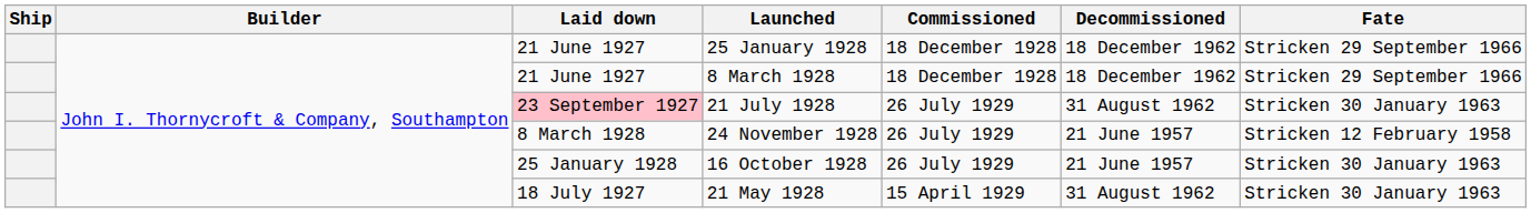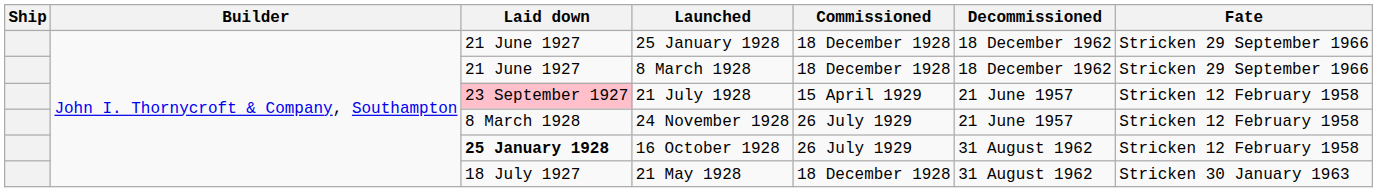21 July 1928 | Commissioned: 26 July 1929 -> 15 April 1929
21 July 1928 | Decommissioned: 31 August 1962 -> 21 June 1957
21 July 1928 | Fate: Stricken 30 January 1963 -> Stricken 12 February 1958
16 October 1928 | Laid down: normal -> bold
16 October 1928 | Decommissioned: 21 June 1957 -> 31 August 1962
16 October 1928 | Fate: Stricken 30 January 1963 -> Stricken 12 February 1958
21 May 1928 | Commissioned: 15 April 1929 -> 18 December 1928
